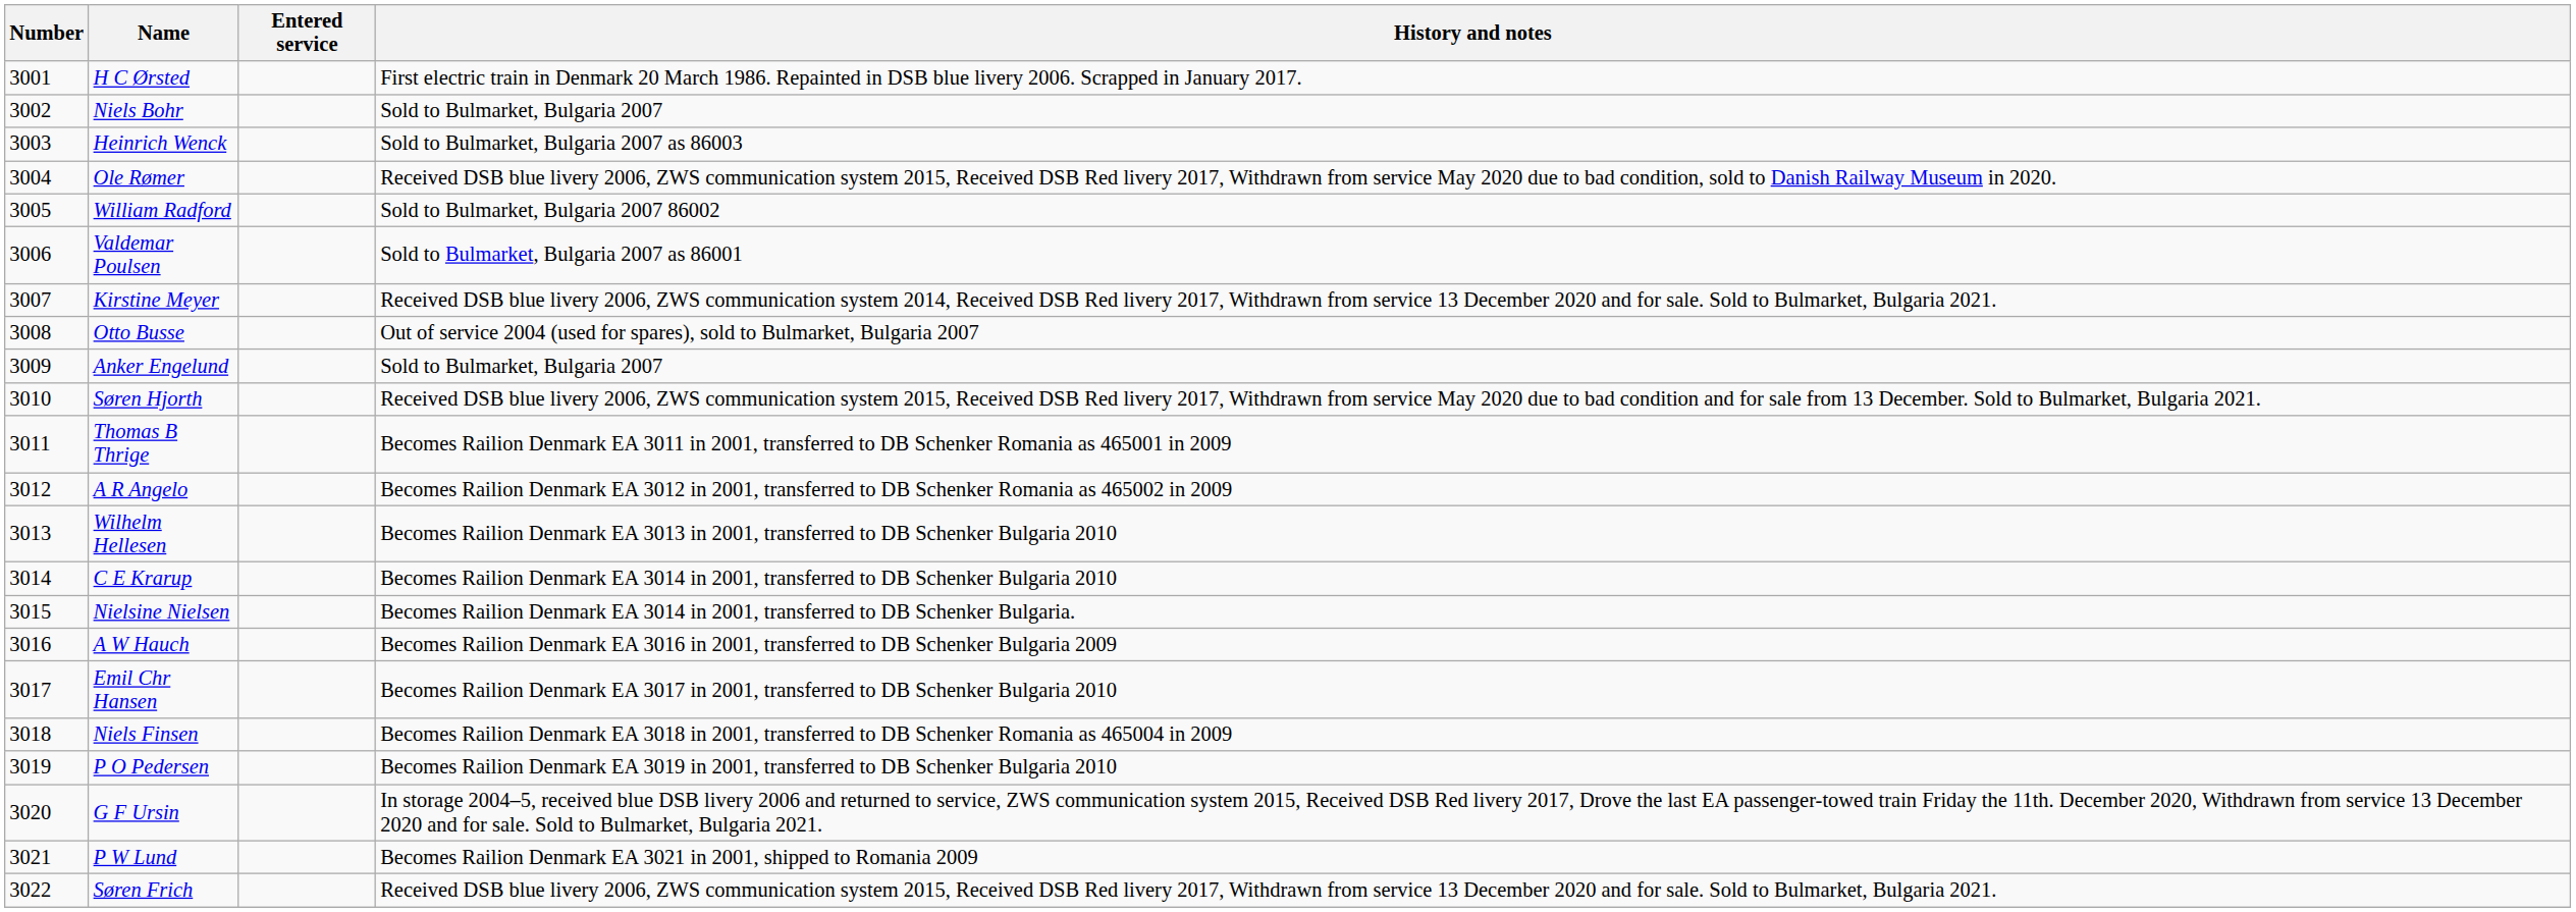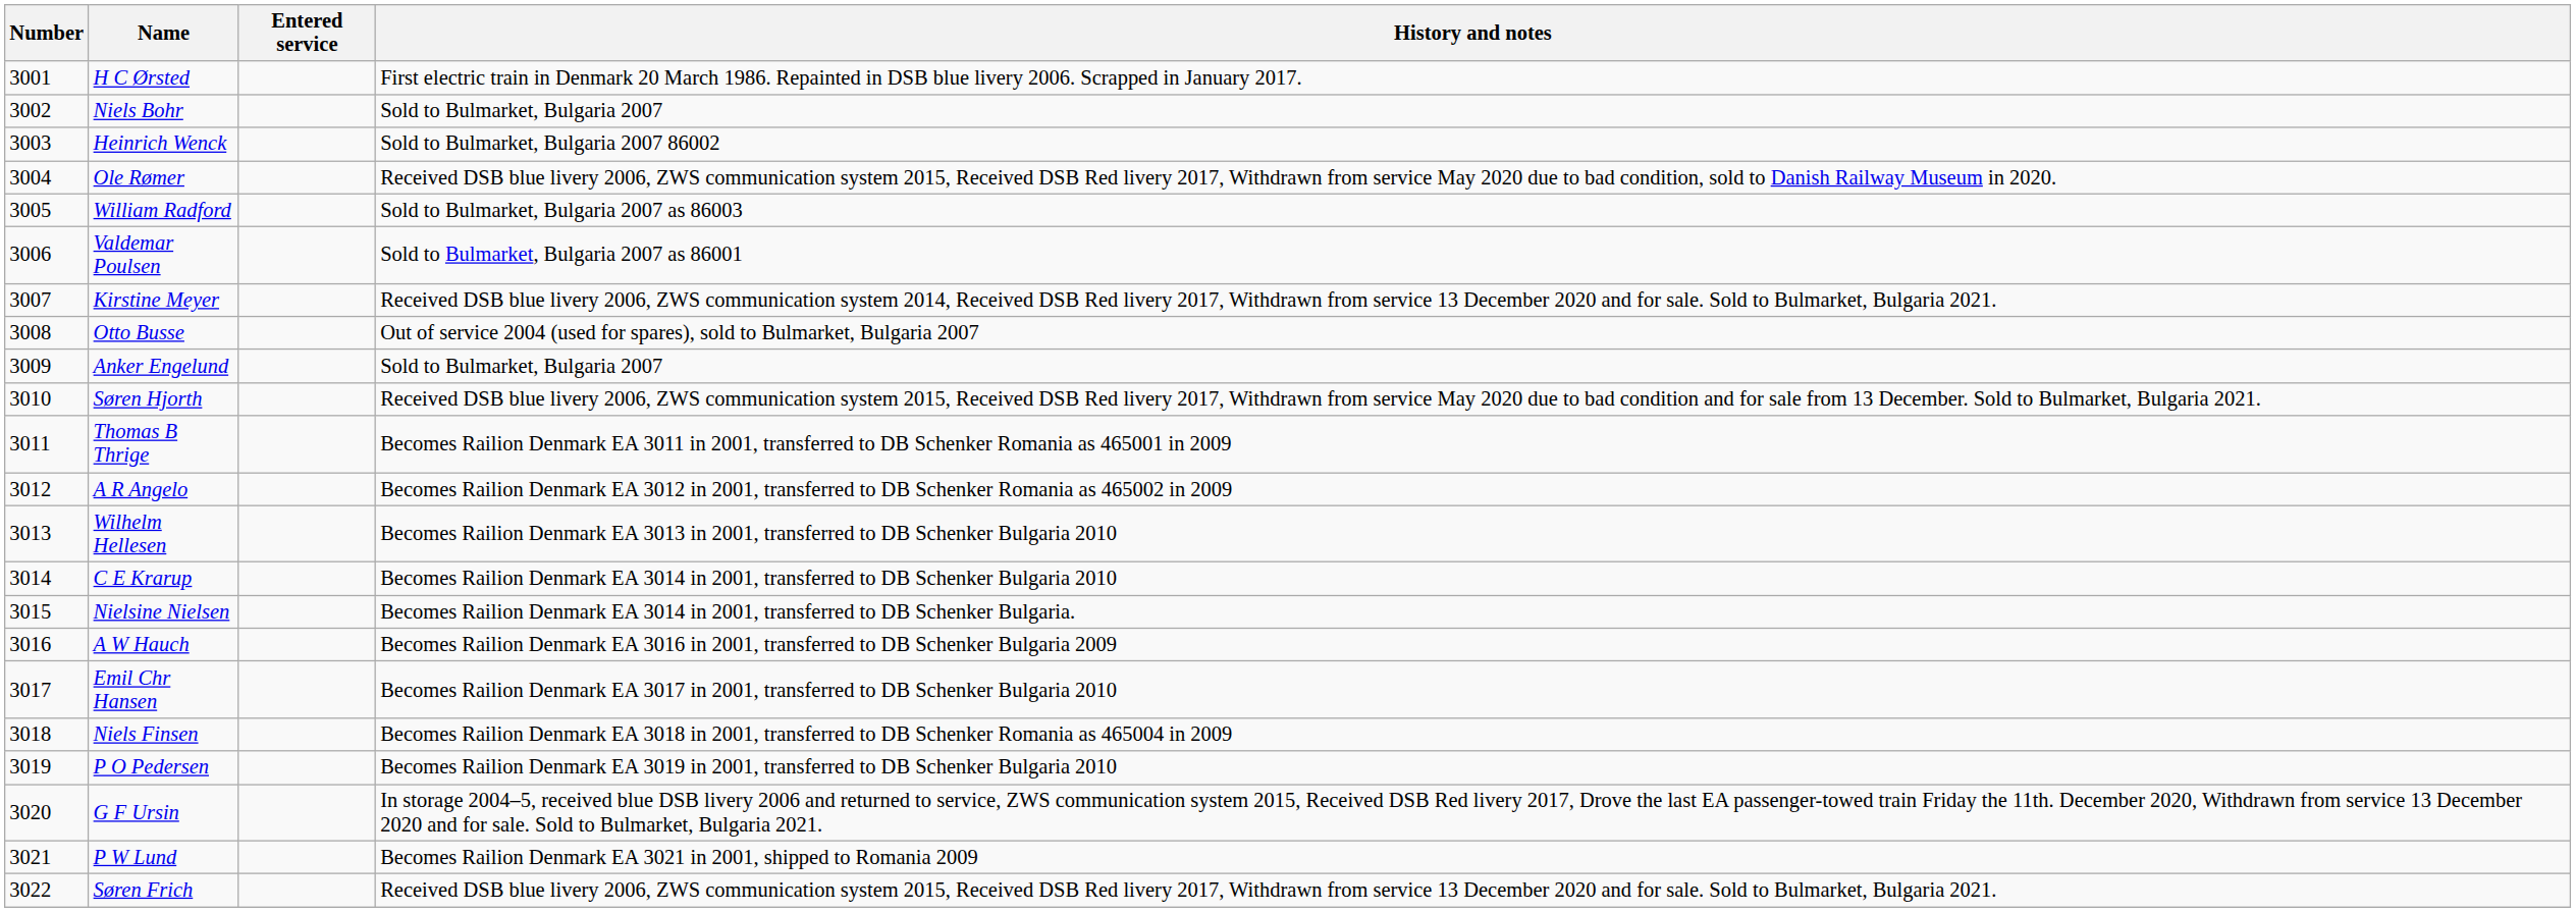Heinrich Wenck | History and notes: Sold to Bulmarket, Bulgaria 2007 as 86003 -> Sold to Bulmarket, Bulgaria 2007 86002
William Radford | History and notes: Sold to Bulmarket, Bulgaria 2007 86002 -> Sold to Bulmarket, Bulgaria 2007 as 86003
